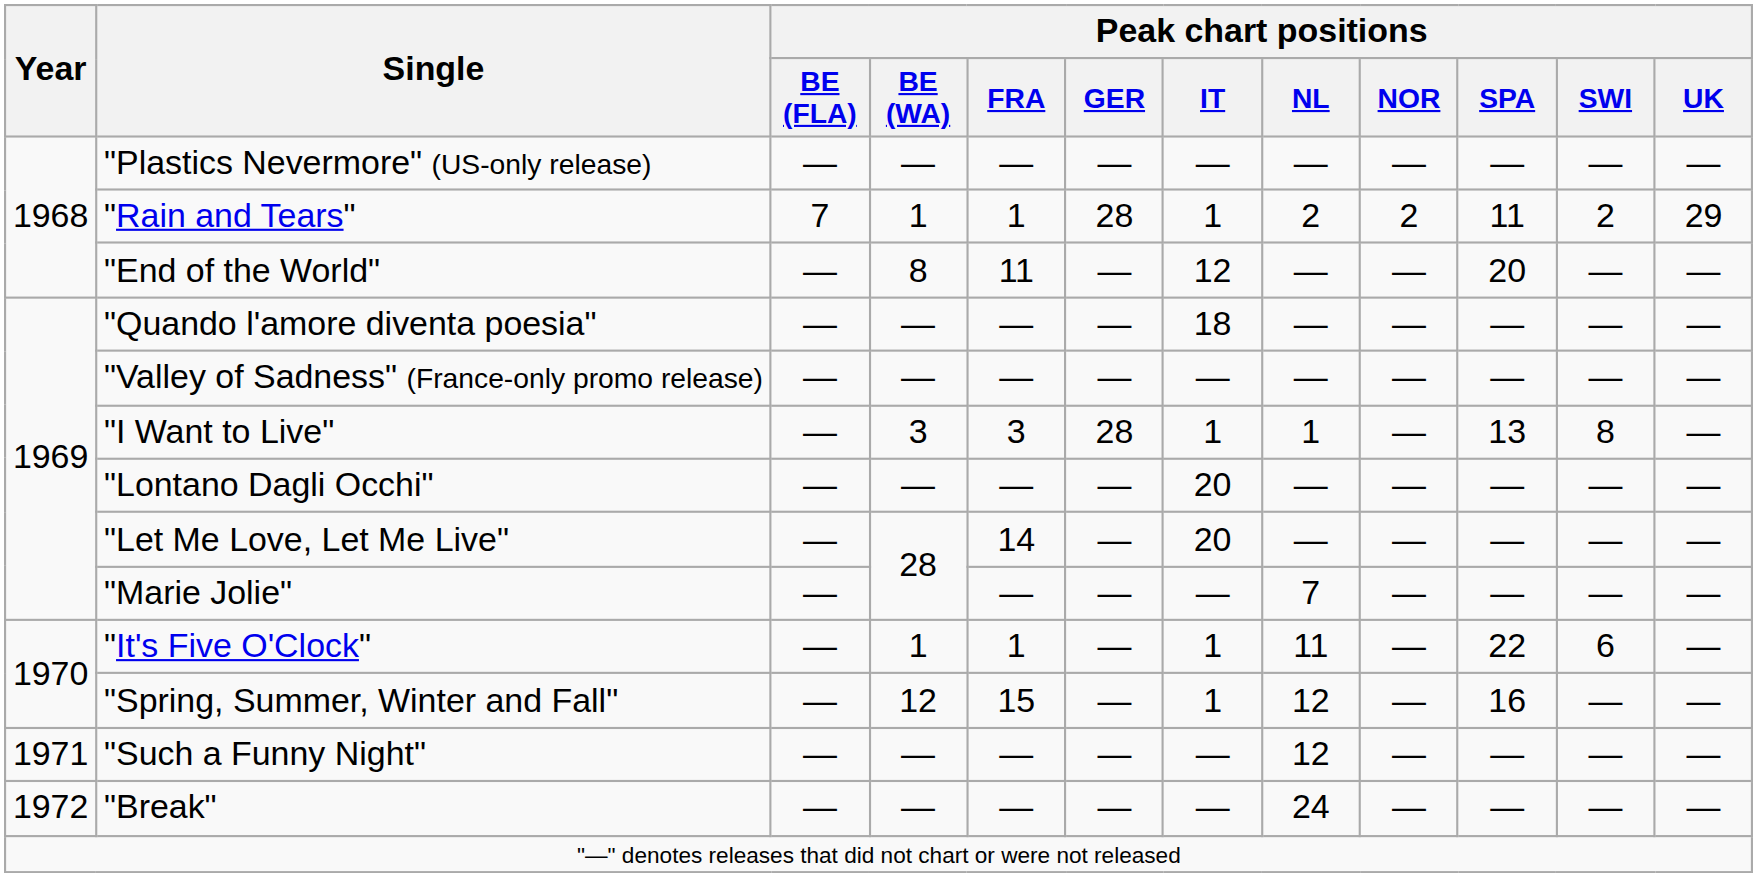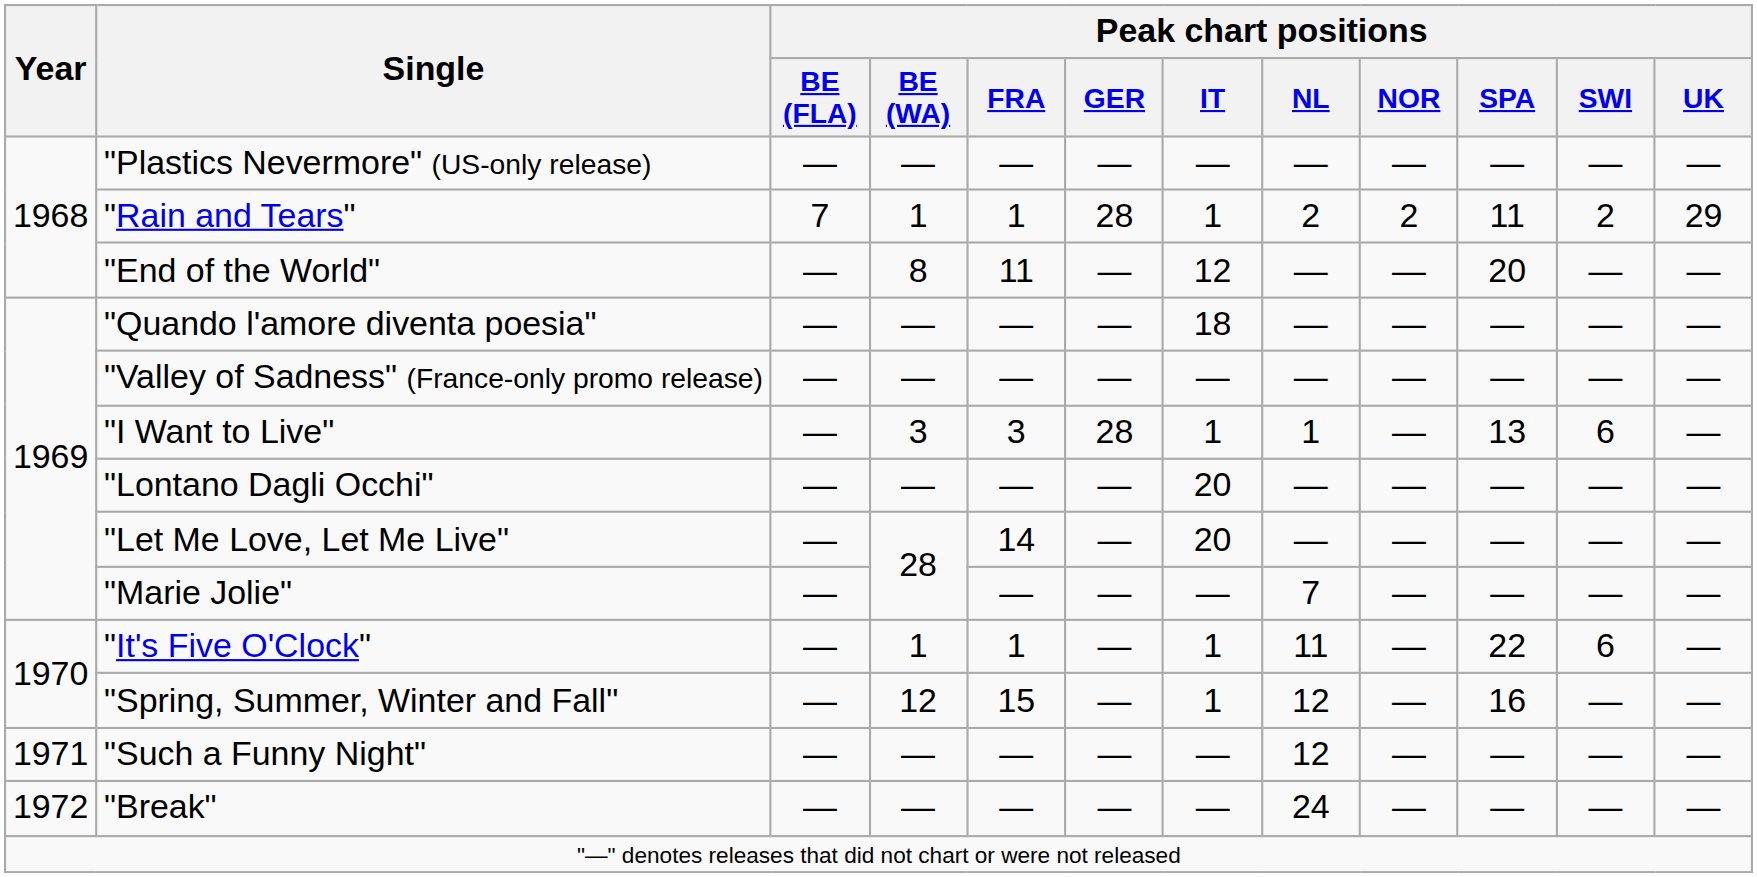"I Want to Live" | Peak chart positions / SWI: 8 -> 6
